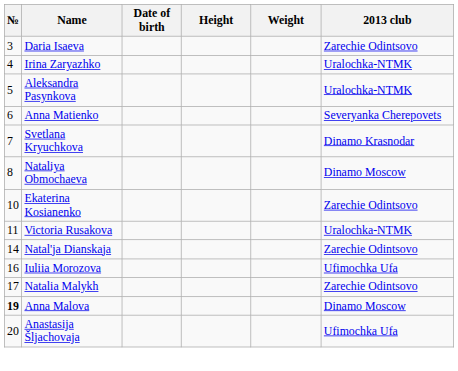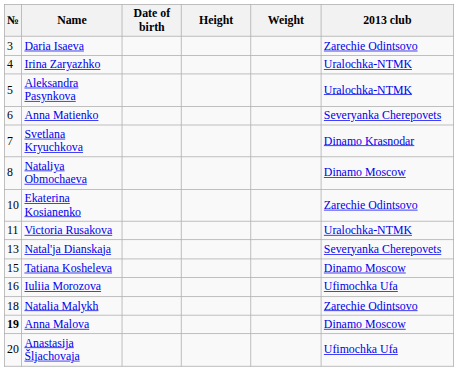Natal'ja Dianskaja | №: 14 -> 13
Natal'ja Dianskaja | 2013 club: Zarechie Odintsovo -> Severyanka Cherepovets
+ row: 15 | Tatiana Kosheleva | Dinamo Moscow
Natalia Malykh | №: 17 -> 18
